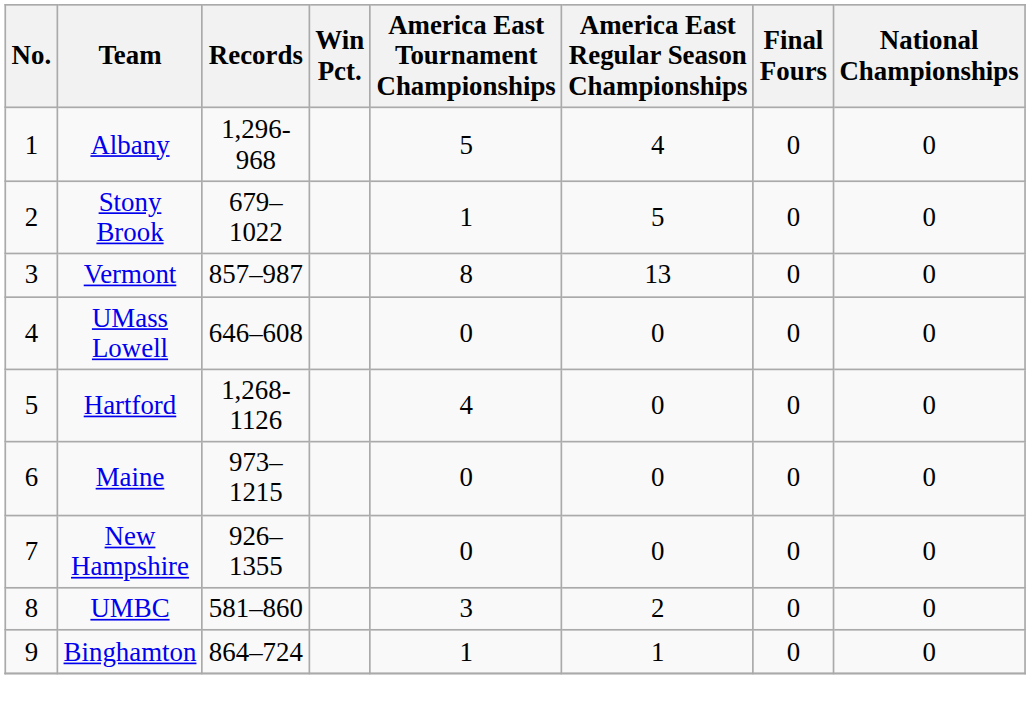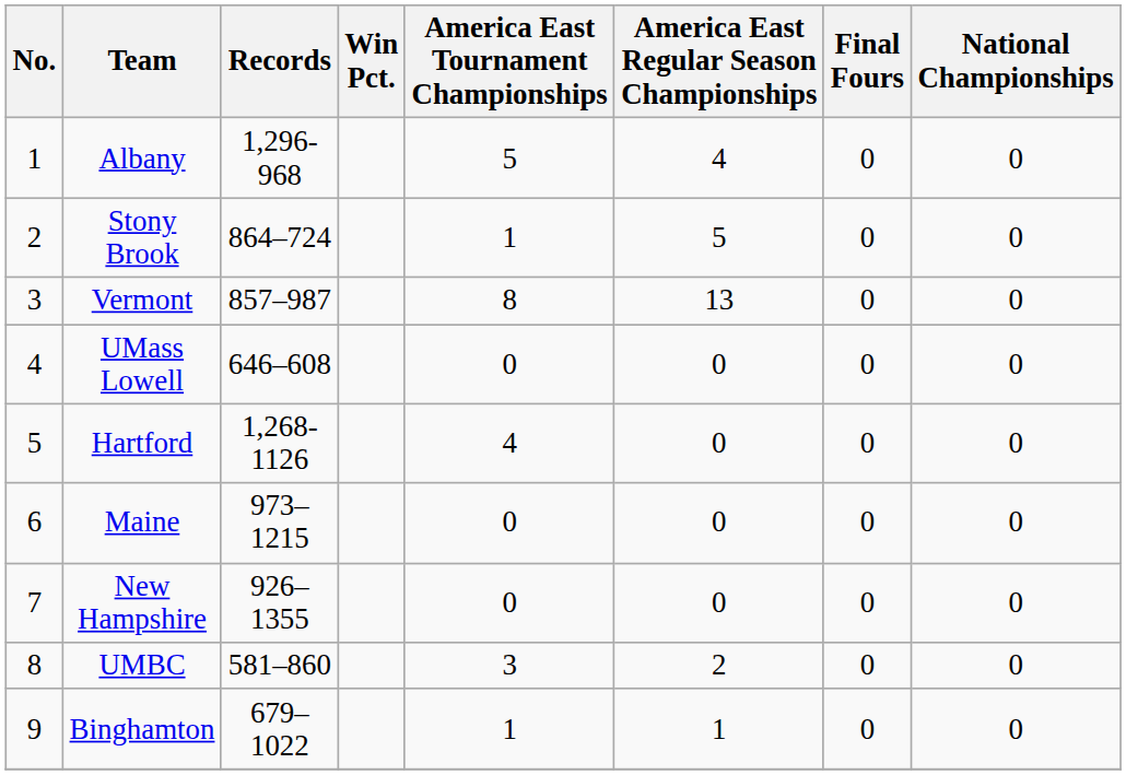Stony Brook | Records: 679–1022 -> 864–724
Binghamton | Records: 864–724 -> 679–1022
